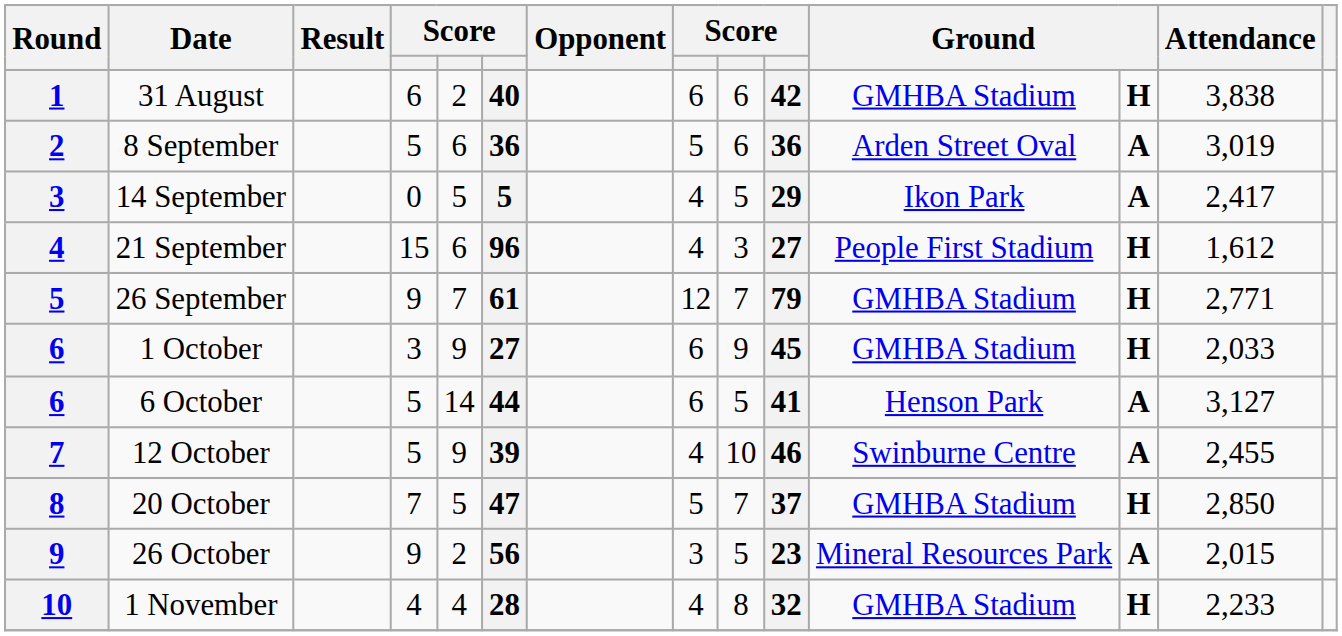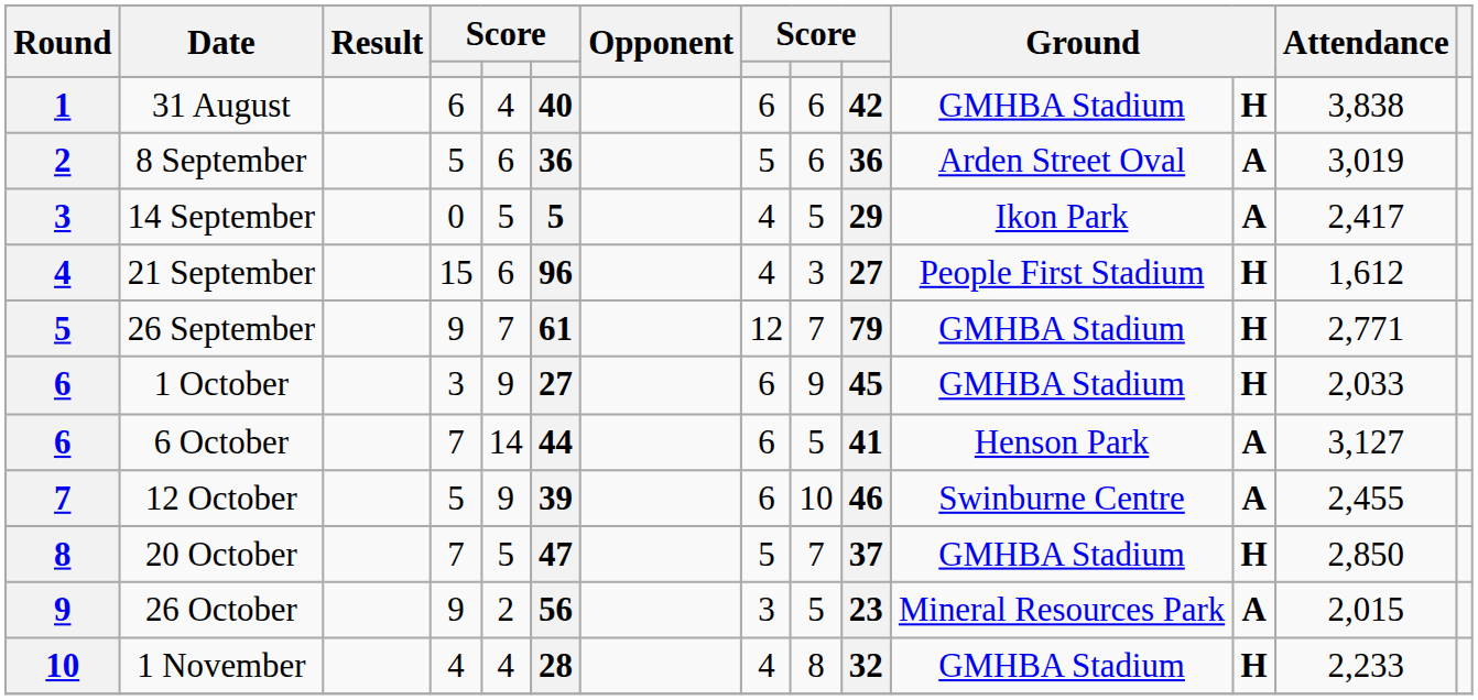31 August | column 5: 2 -> 4
6 October | column 4: 5 -> 7
12 October | column 8: 4 -> 6
